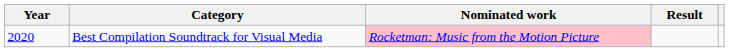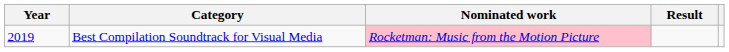Best Compilation Soundtrack for Visual Media | Year: 2020 -> 2019
